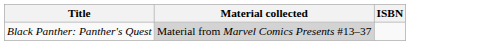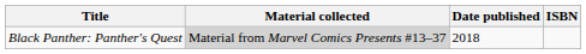+ column: Date published | 2018
